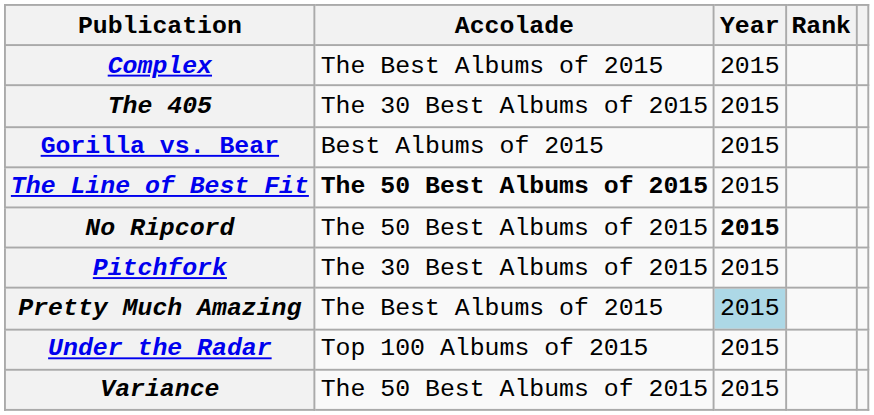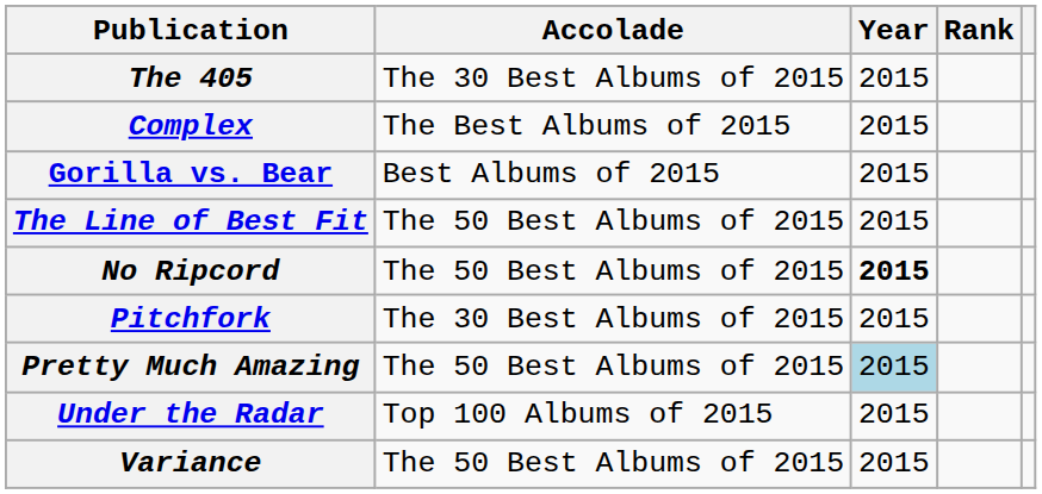rows swapped: The 405 <-> Complex
The Line of Best Fit | Accolade: bold -> normal
Pretty Much Amazing | Accolade: The Best Albums of 2015 -> The 50 Best Albums of 2015
